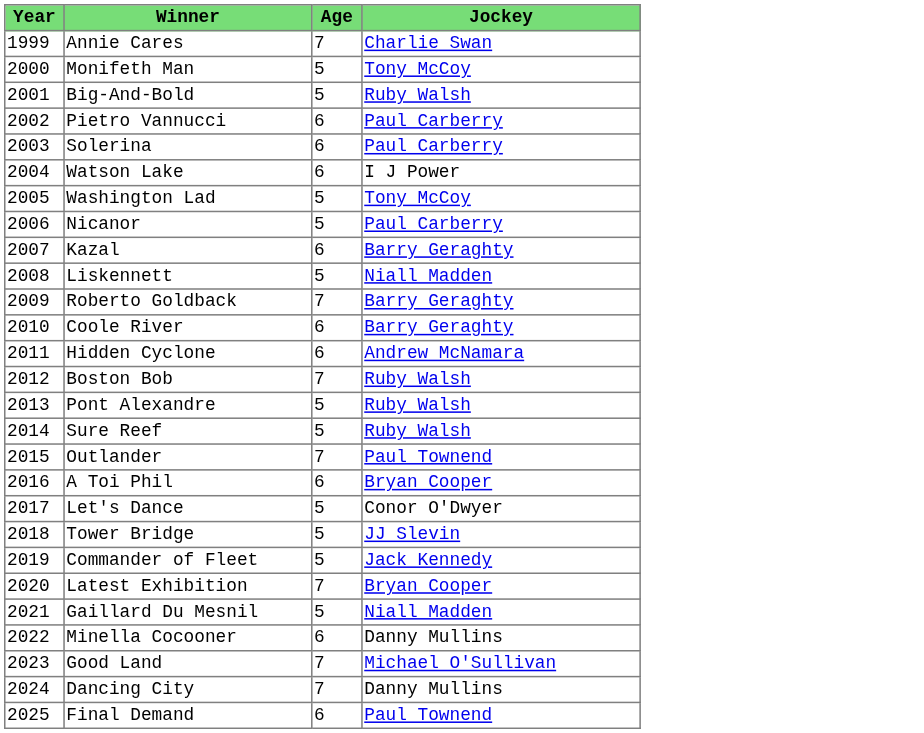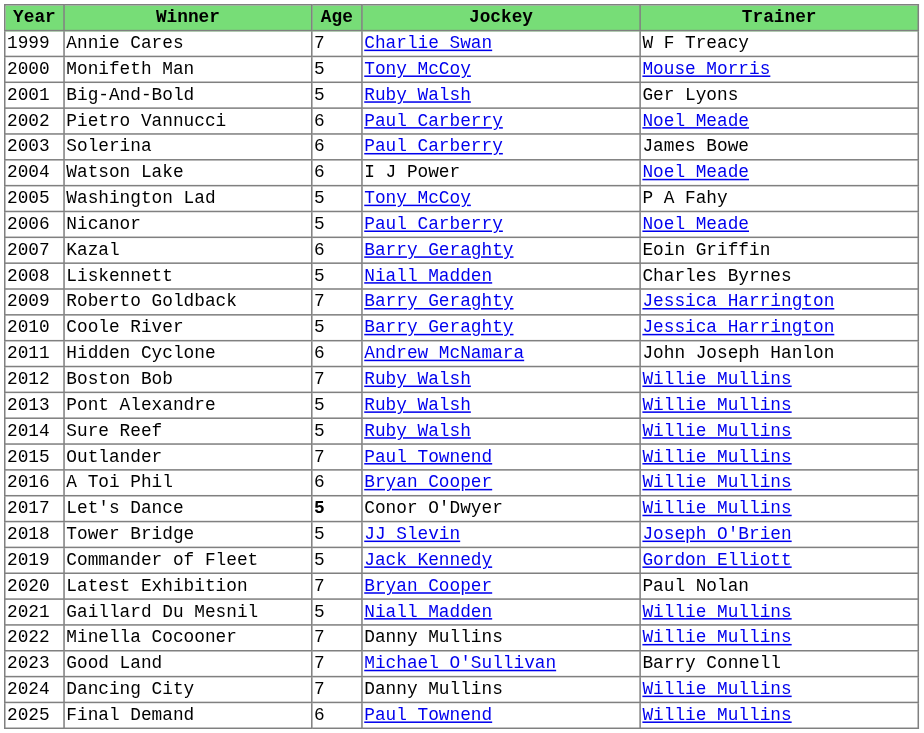+ column: Trainer | W F Treacy | Mouse Morris | Ger Lyons | Noel Meade | James Bowe | Noel Meade | P A Fahy | Noel Meade | Eoin Griffin | Charles Byrnes | Jessica Harrington | Jessica Harrington | John Joseph Hanlon | Willie Mullins | Willie Mullins | Willie Mullins | Willie Mullins | Willie Mullins | Willie Mullins | Joseph O'Brien | Gordon Elliott | Paul Nolan | Willie Mullins | Willie Mullins | Barry Connell | Willie Mullins | Willie Mullins
Coole River | Age: 6 -> 5
Let's Dance | Age: normal -> bold
Minella Cocooner | Age: 6 -> 7
